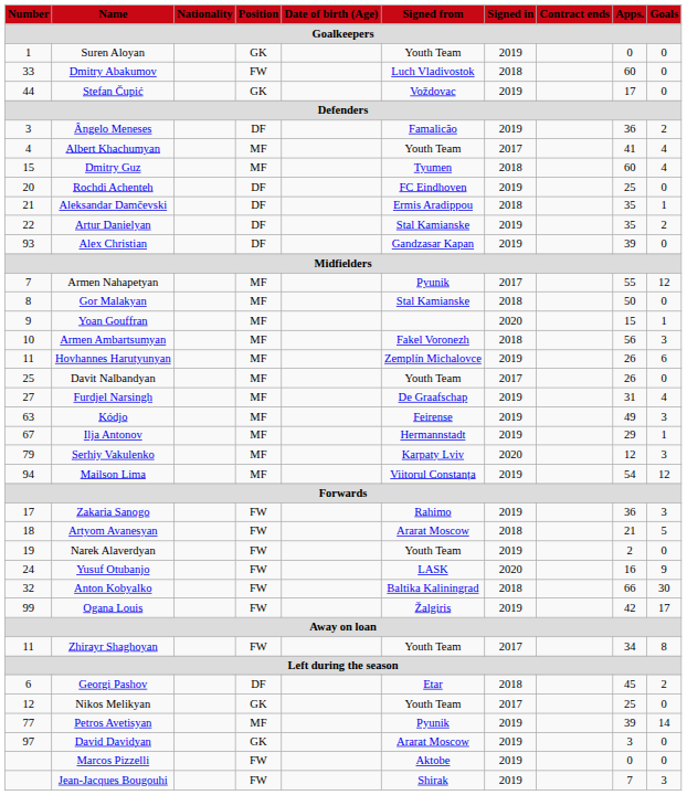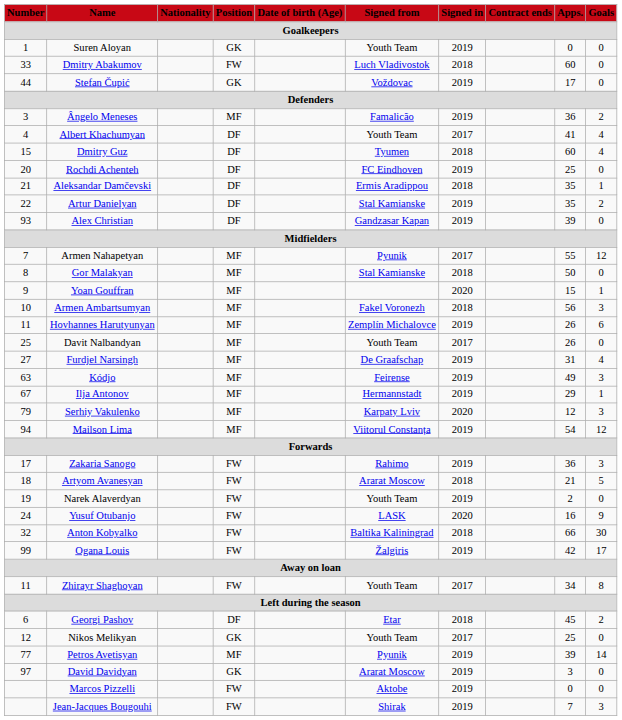Ângelo Meneses | Position: DF -> MF
Albert Khachumyan | Position: MF -> DF
Dmitry Guz | Position: MF -> DF
